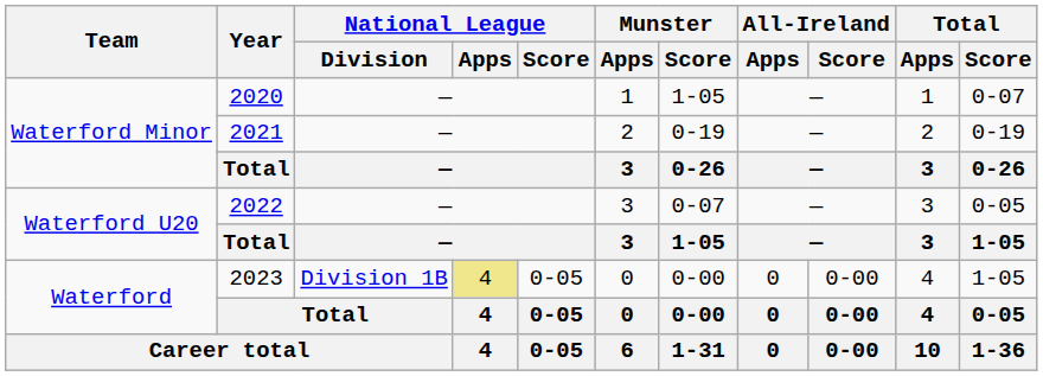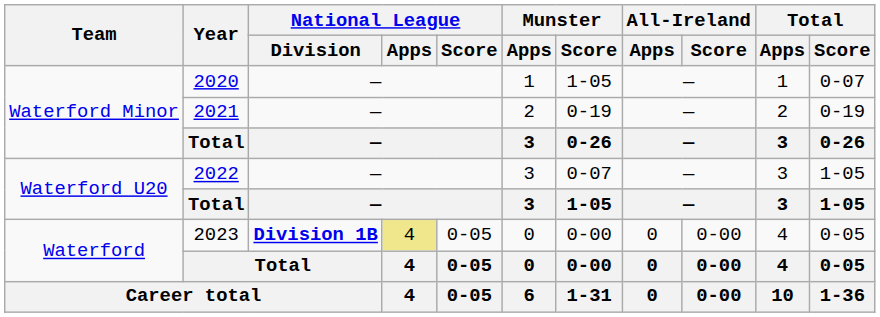2022 | Total / Score: 0-05 -> 1-05
2023 | National League / Division: normal -> bold
2023 | Total / Score: 1-05 -> 0-05
